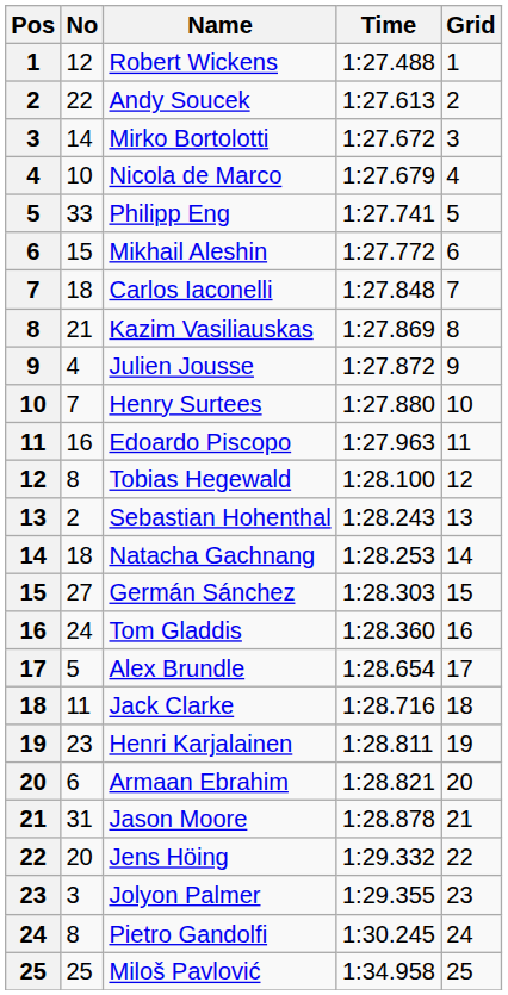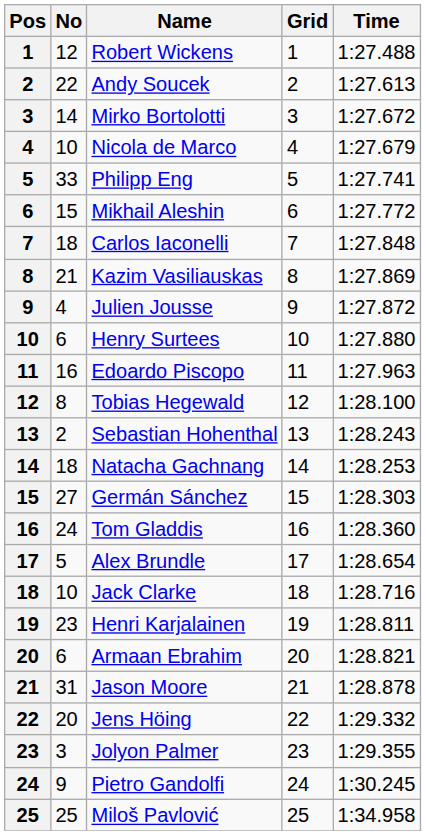columns swapped: Time <-> Grid
Henry Surtees | No: 7 -> 6
Jack Clarke | No: 11 -> 10
Pietro Gandolfi | No: 8 -> 9
